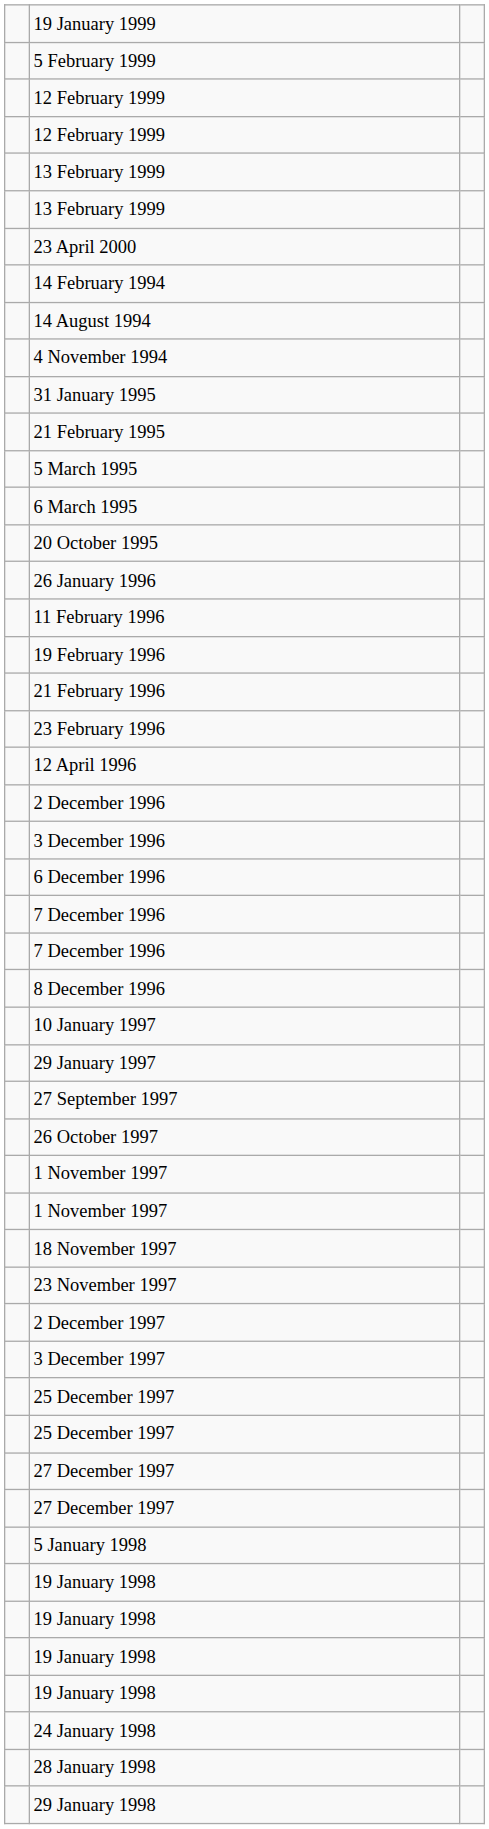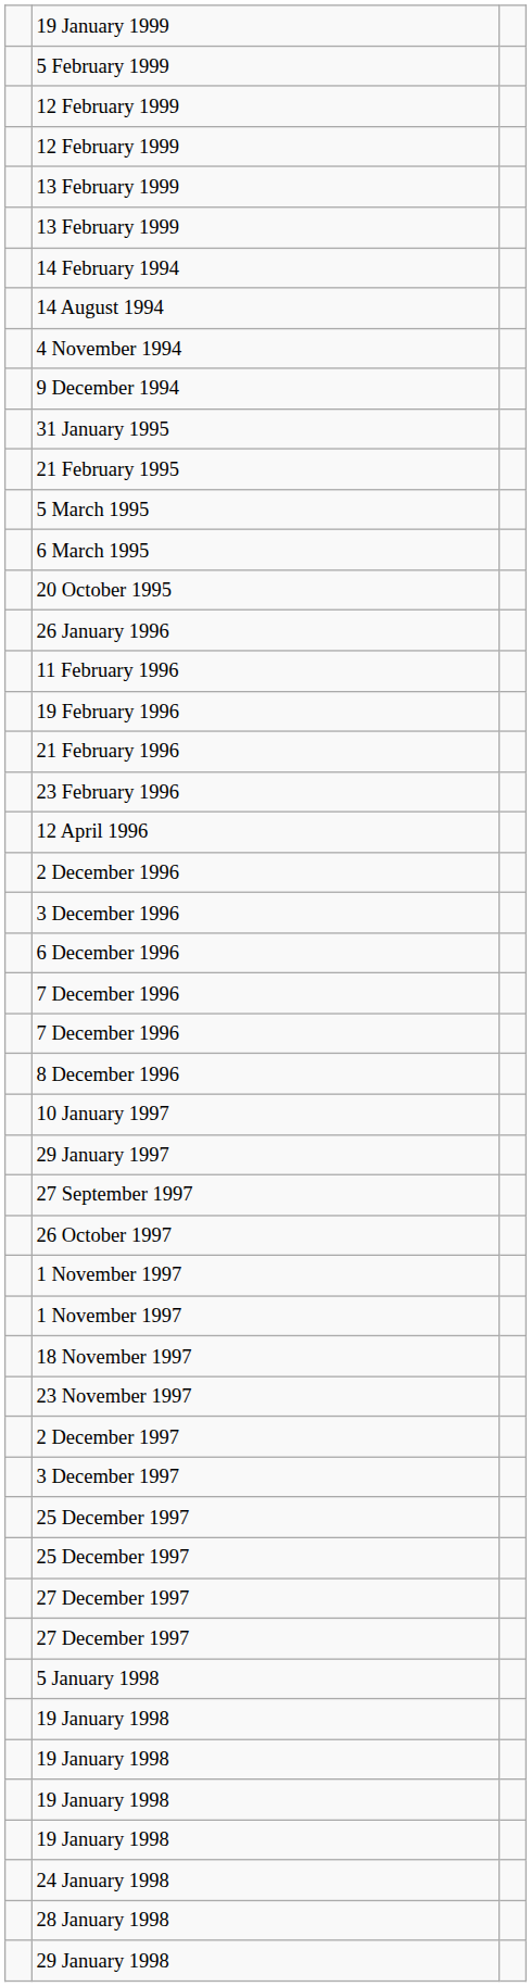- row: 23 April 2000
+ row: 9 December 1994
